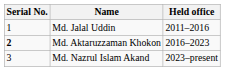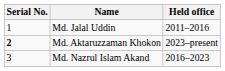Md. Aktaruzzaman Khokon | Held office: 2016–2023 -> 2023–present
Md. Nazrul Islam Akand | Held office: 2023–present -> 2016–2023
